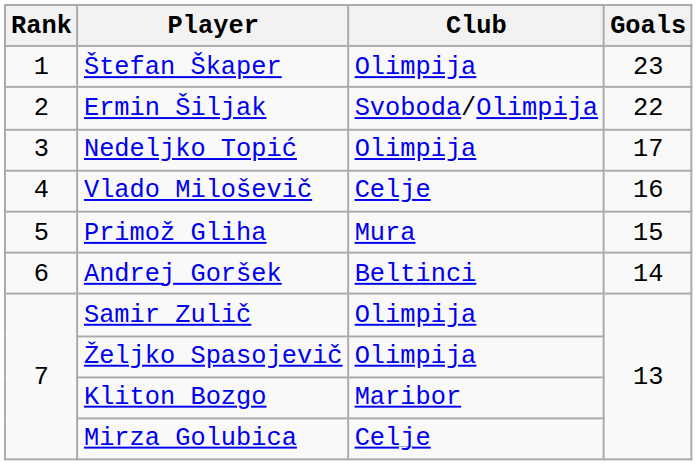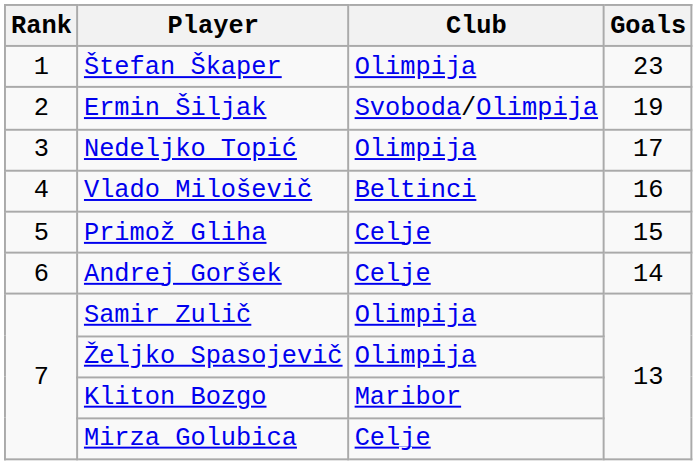Ermin Šiljak | Goals: 22 -> 19
Vlado Miloševič | Club: Celje -> Beltinci
Primož Gliha | Club: Mura -> Celje
Andrej Goršek | Club: Beltinci -> Celje
